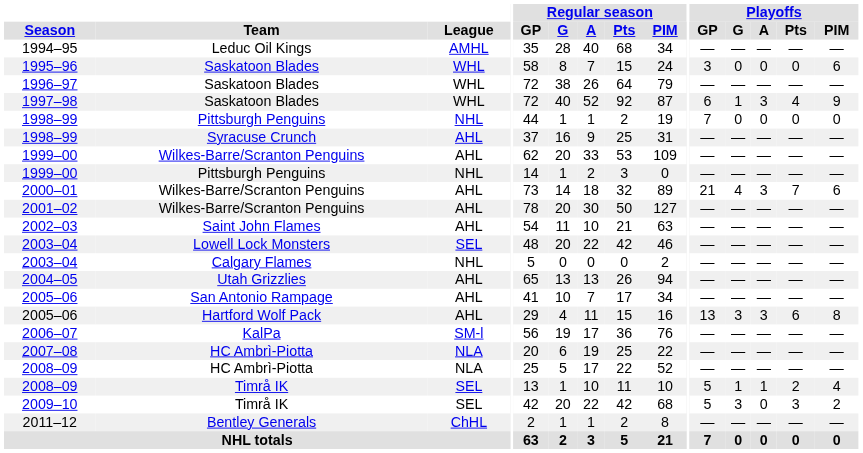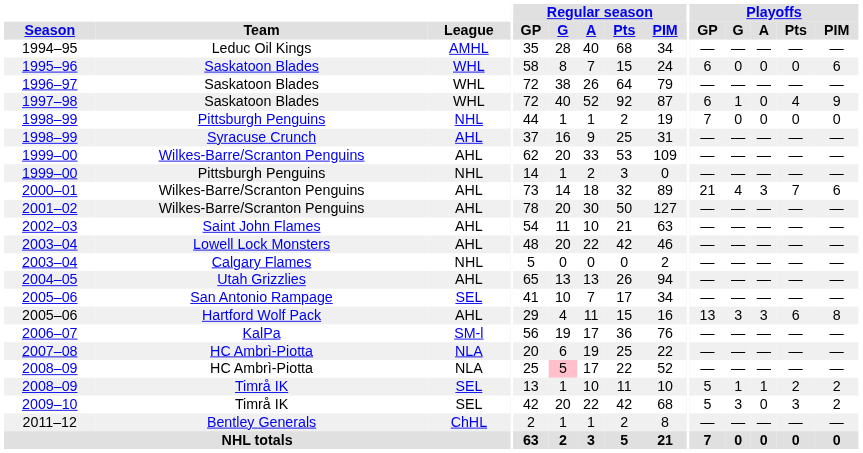1995–96 | Playoffs / GP: 3 -> 6
1997–98 | Playoffs / A: 3 -> 0
2003–04 / Lowell Lock Monsters | League: SEL -> AHL
2005–06 / San Antonio Rampage | League: AHL -> SEL
2008–09 / HC Ambrì-Piotta | Regular season / G: no background -> pink background
2008–09 / Timrå IK | Playoffs / PIM: 4 -> 2
